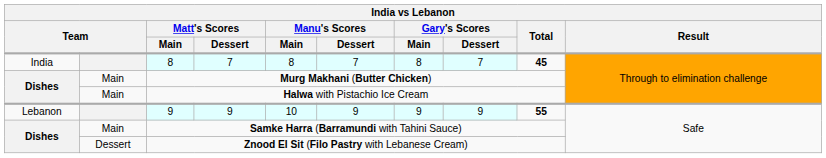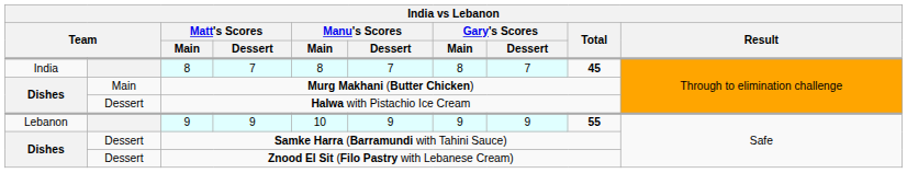Halwa with Pistachio Ice Cream | column 2: Main -> Dessert
Samke Harra (Barramundi with Tahini Sauce) | column 2: Main -> Dessert
